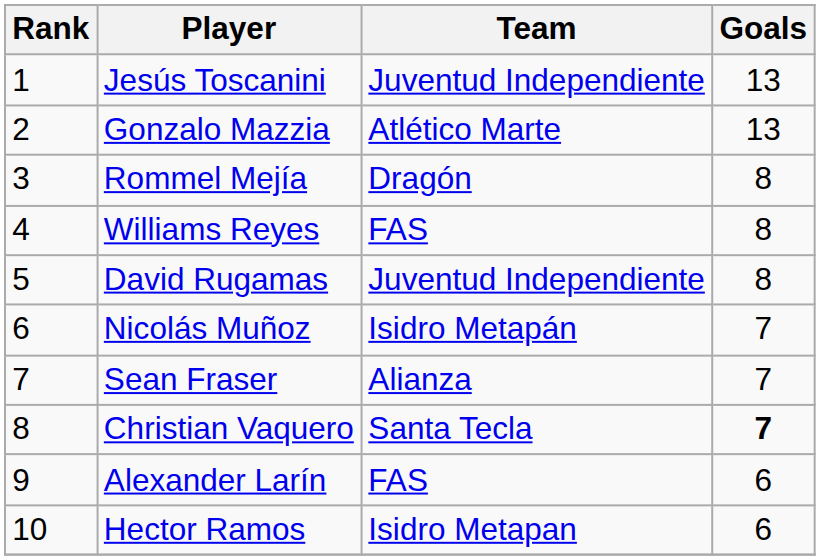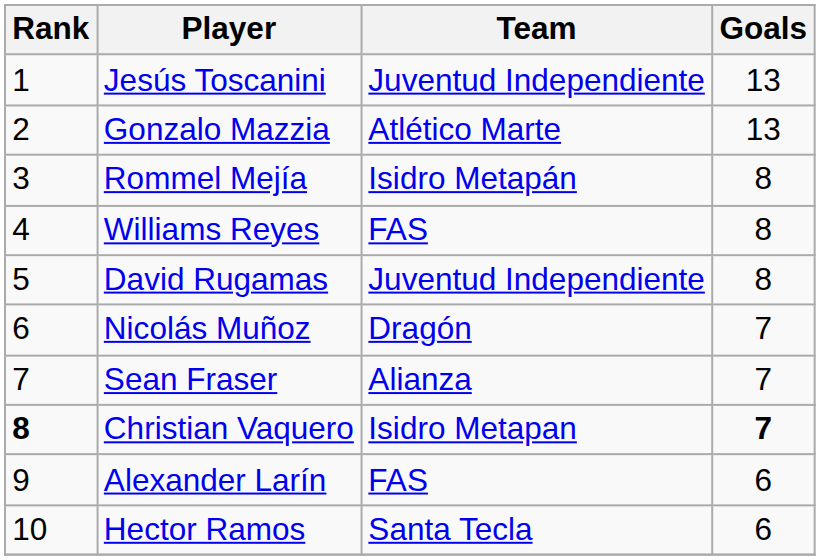Rommel Mejía | Team: Dragón -> Isidro Metapán
Nicolás Muñoz | Team: Isidro Metapán -> Dragón
Christian Vaquero | Rank: normal -> bold
Christian Vaquero | Team: Santa Tecla -> Isidro Metapan
Hector Ramos | Team: Isidro Metapan -> Santa Tecla
